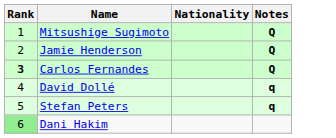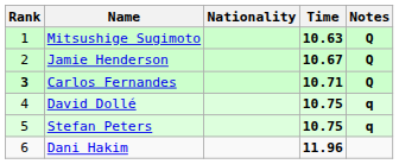+ column: Time | 10.63 | 10.67 | 10.71 | 10.75 | 10.75 | 11.96
Dani Hakim | Rank: lightgreen background -> no background
